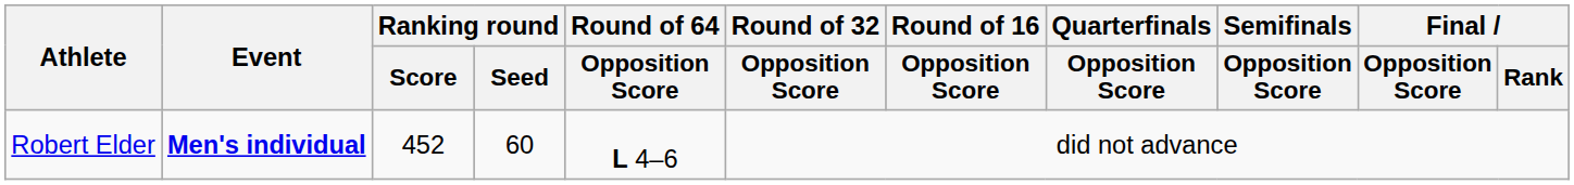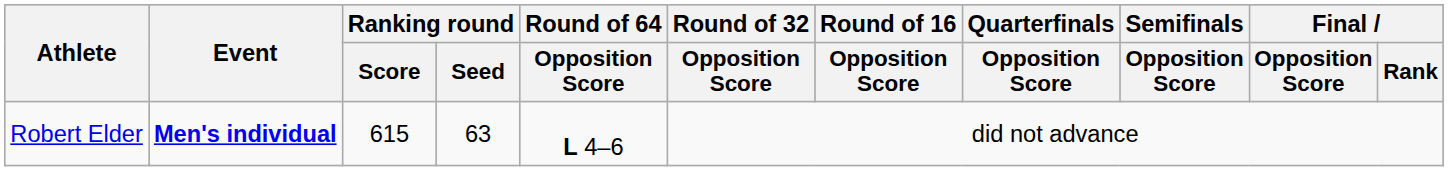Robert Elder | Ranking round / Score: 452 -> 615
Robert Elder | Ranking round / Seed: 60 -> 63
